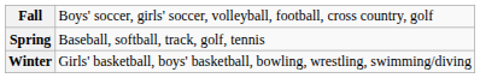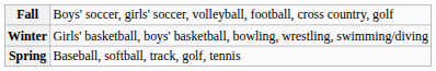rows swapped: Winter <-> Spring
